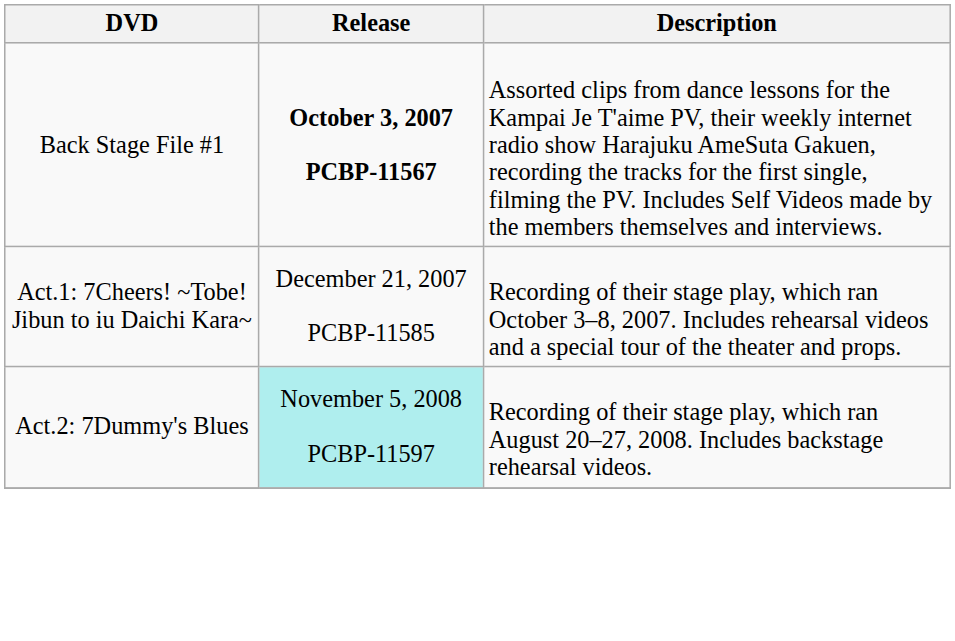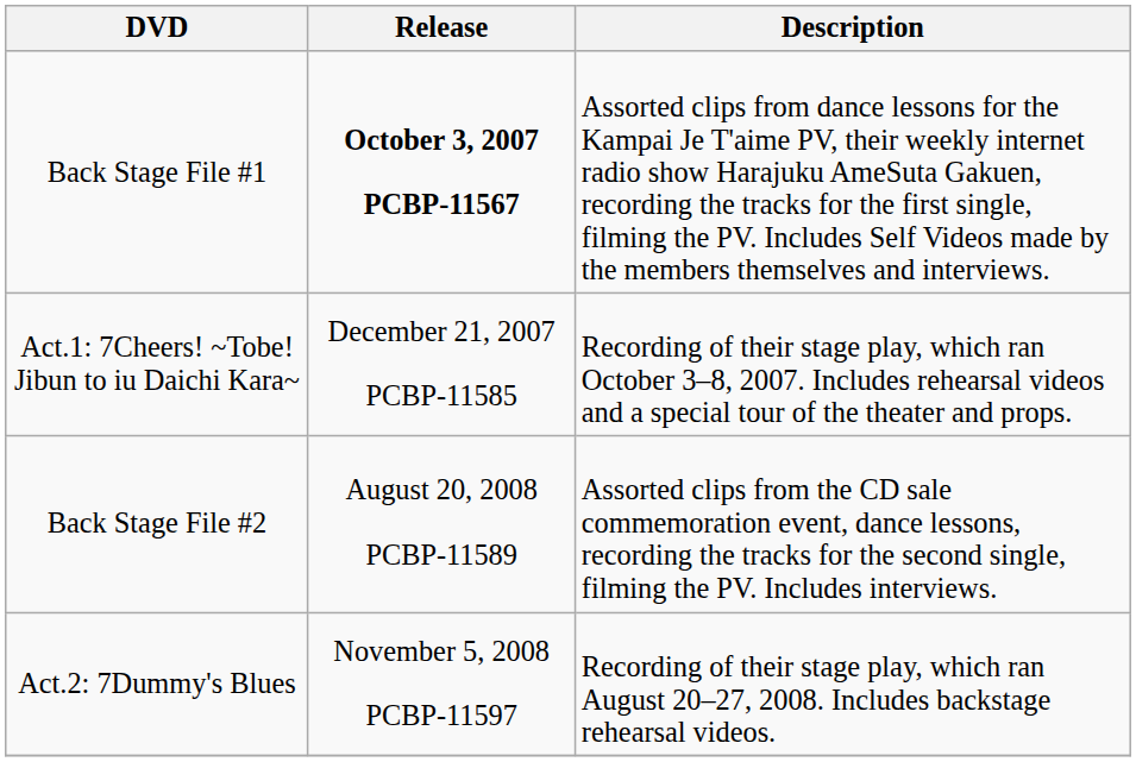+ row: Back Stage File #2 | August 20, 2008 PCBP-11589 | Assorted clips from the CD sale commemoration event, dance lessons, recording the tracks for the second single, filming the PV. Includes interviews.
Act.2: 7Dummy's Blues | Release: paleturquoise background -> no background
